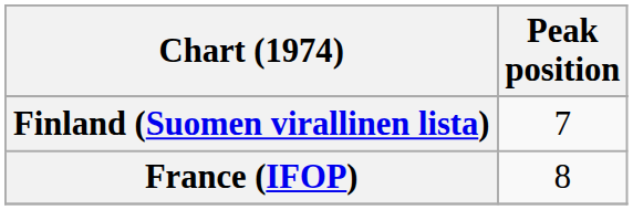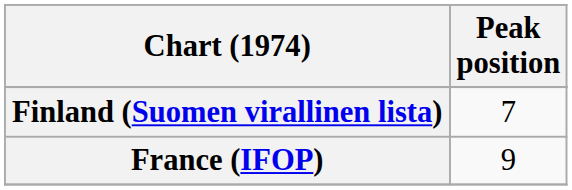France (IFOP) | Peak position: 8 -> 9
